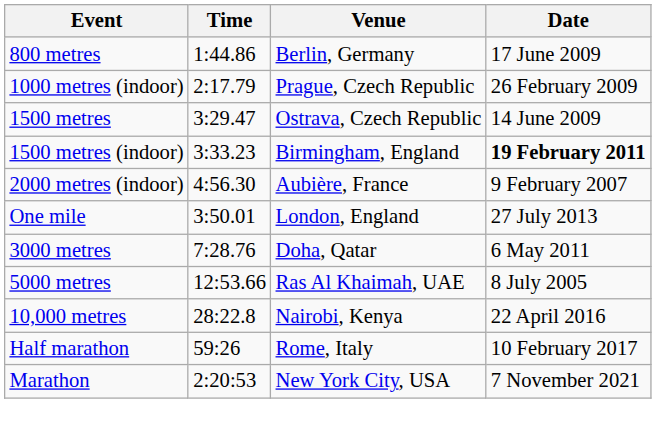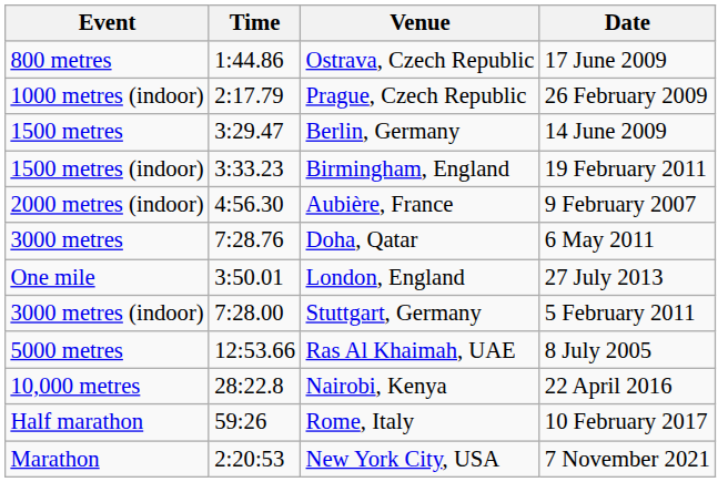800 metres | Venue: Berlin, Germany -> Ostrava, Czech Republic
1500 metres | Venue: Ostrava, Czech Republic -> Berlin, Germany
1500 metres (indoor) | Date: bold -> normal
rows swapped: One mile <-> 3000 metres
+ row: 3000 metres (indoor) | 7:28.00 | Stuttgart, Germany | 5 February 2011
